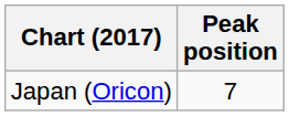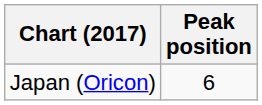Japan (Oricon) | Peak position: 7 -> 6
